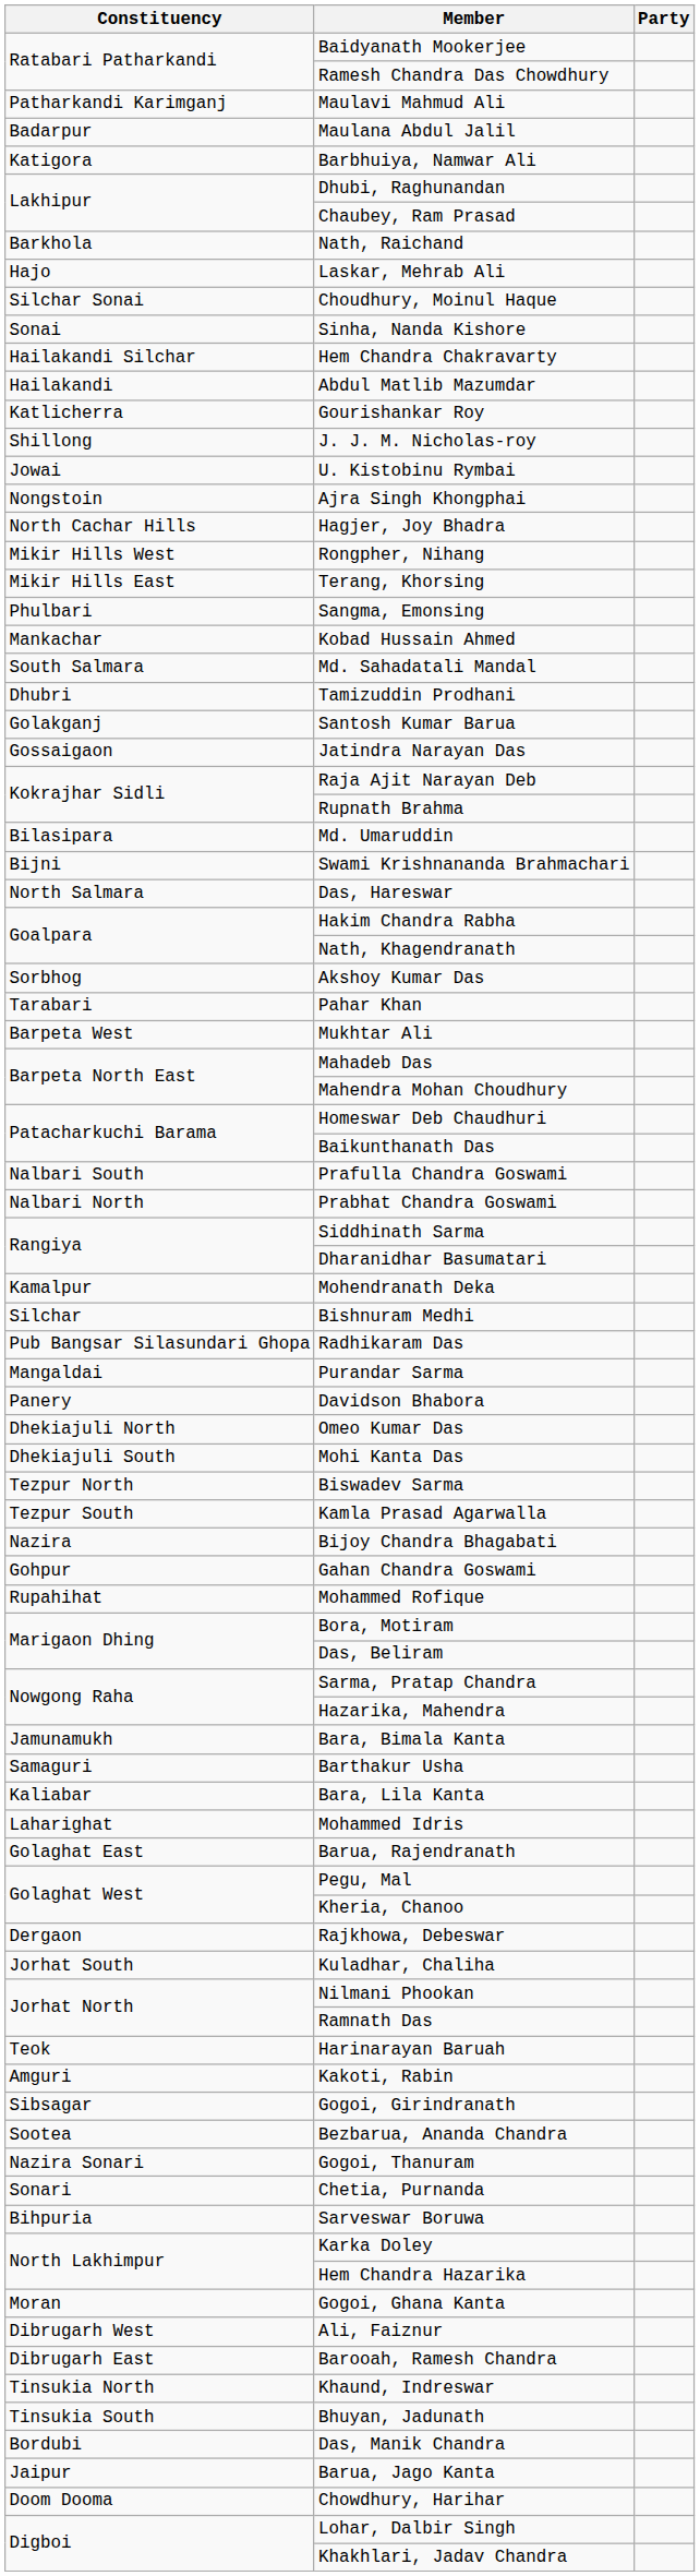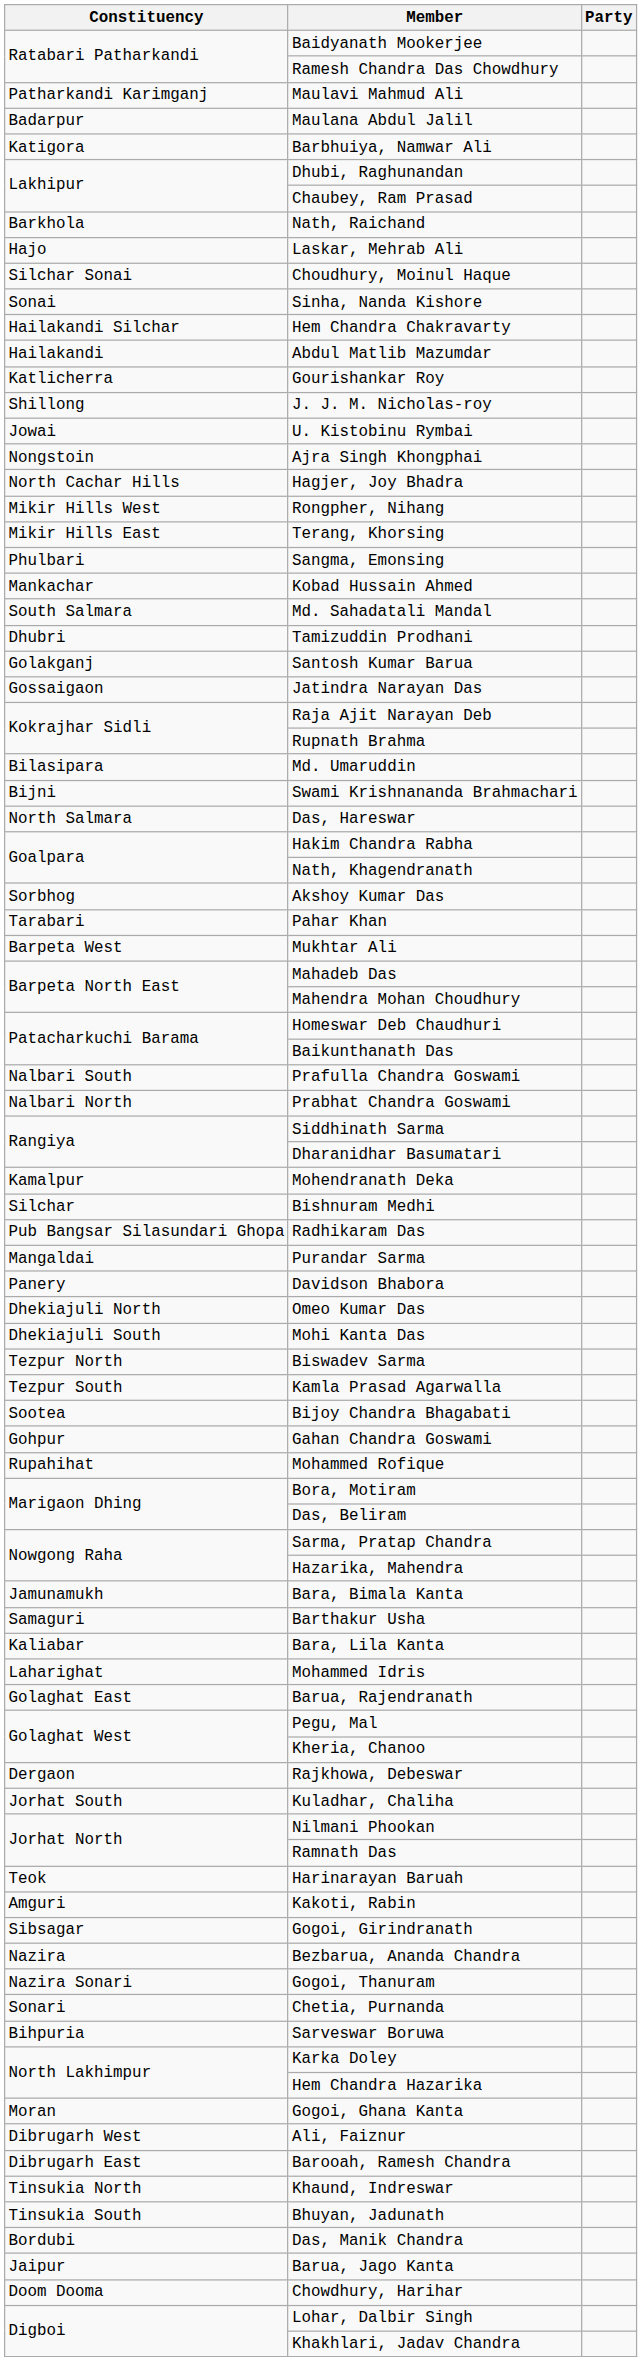Bijoy Chandra Bhagabati | Constituency: Nazira -> Sootea
Bezbarua, Ananda Chandra | Constituency: Sootea -> Nazira
